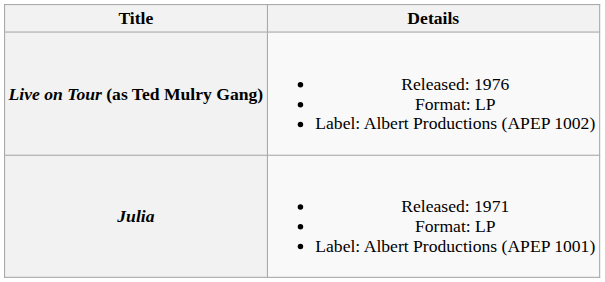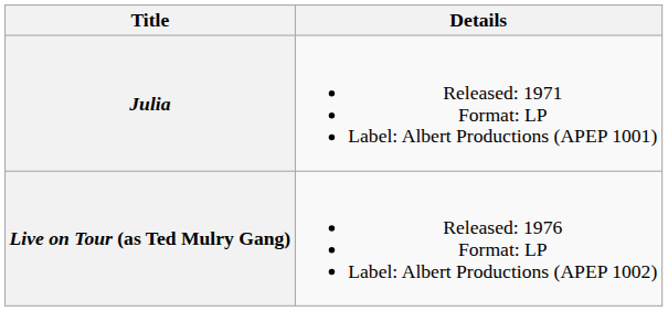rows swapped: Julia <-> Live on Tour (as Ted Mulry Gang)
